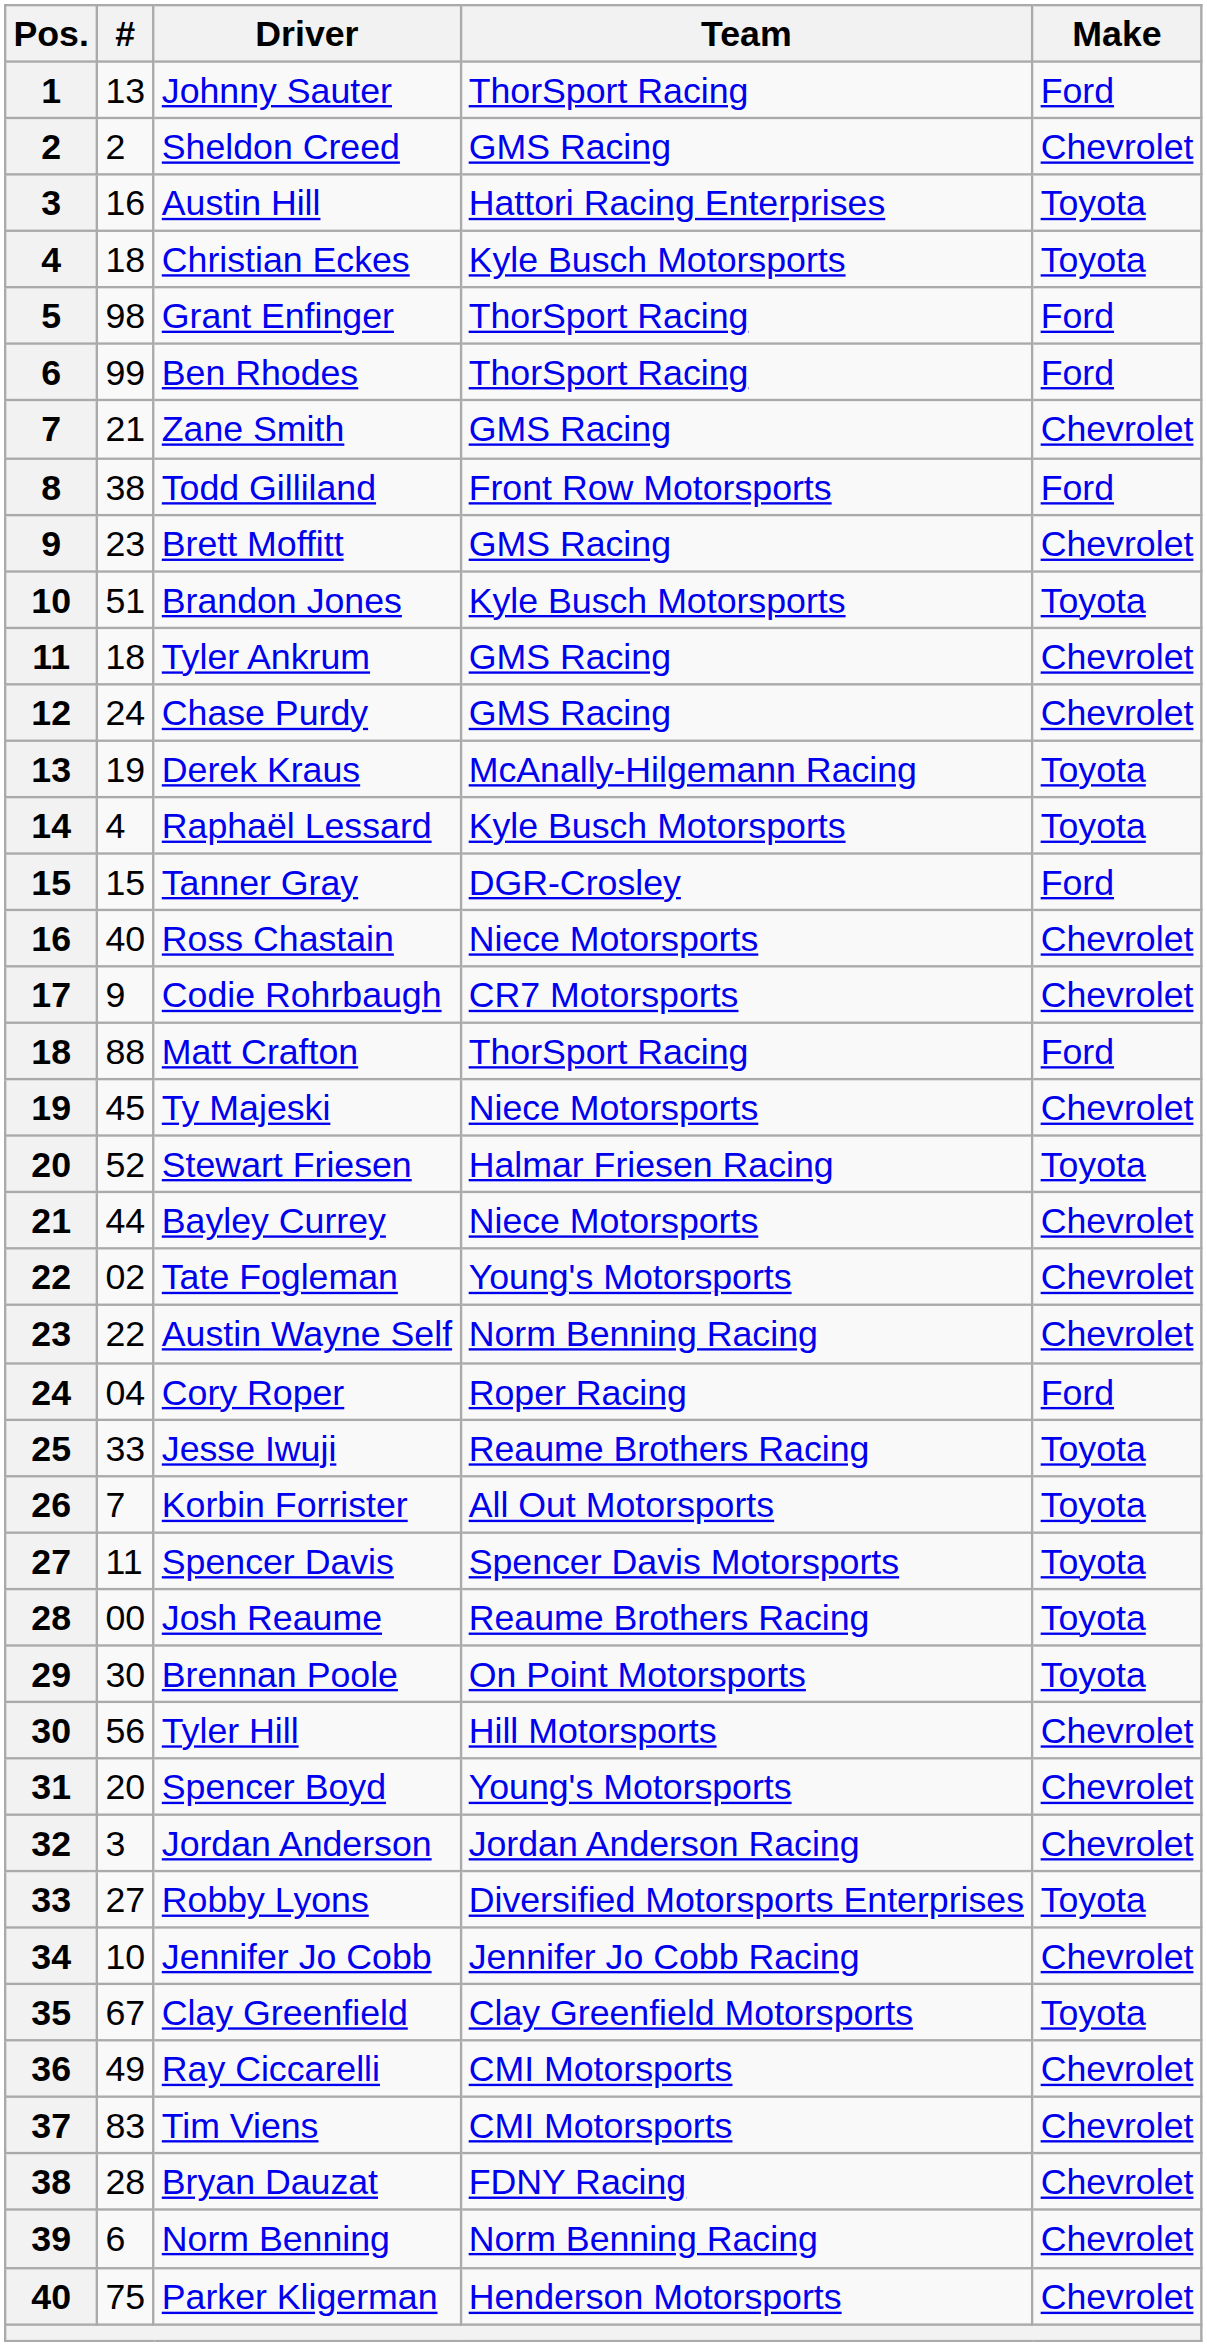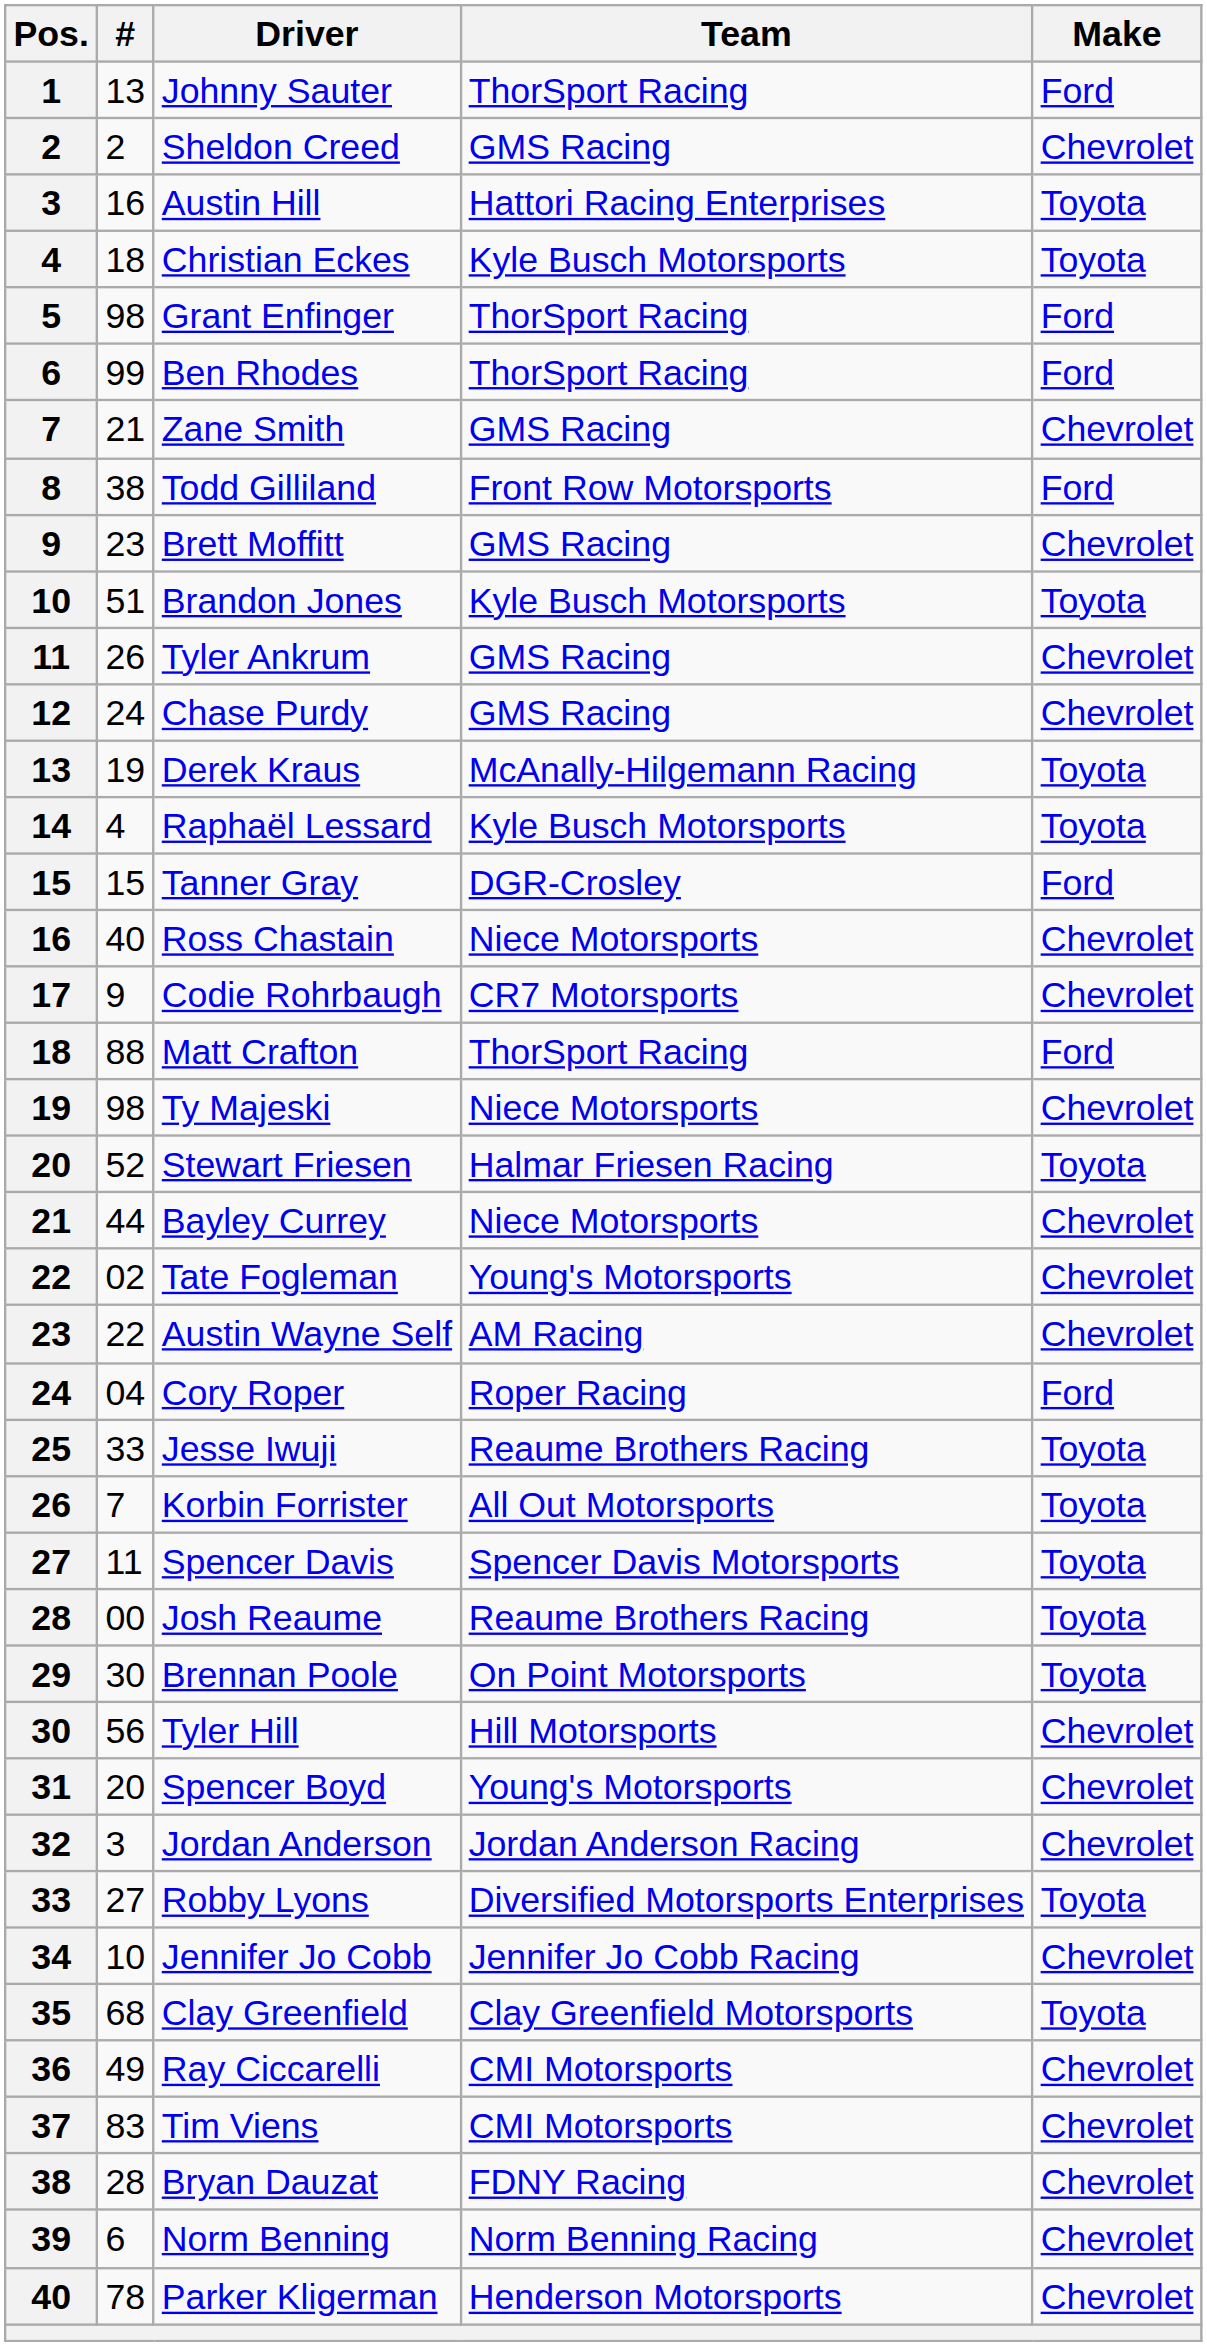Tyler Ankrum | #: 18 -> 26
Ty Majeski | #: 45 -> 98
Austin Wayne Self | Team: Norm Benning Racing -> AM Racing
Clay Greenfield | #: 67 -> 68
Parker Kligerman | #: 75 -> 78
